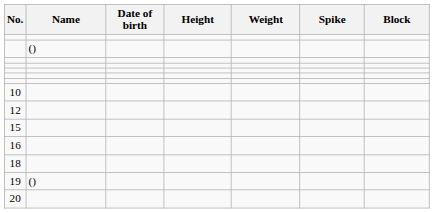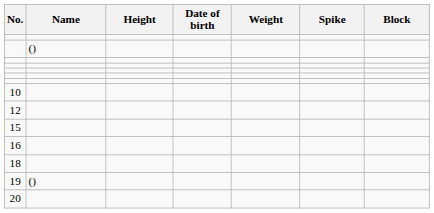columns swapped: Date of birth <-> Height
